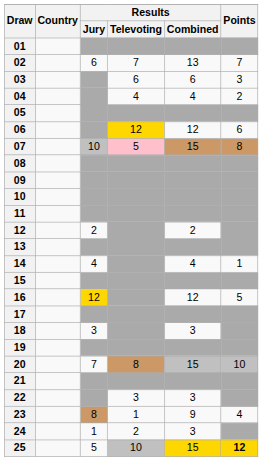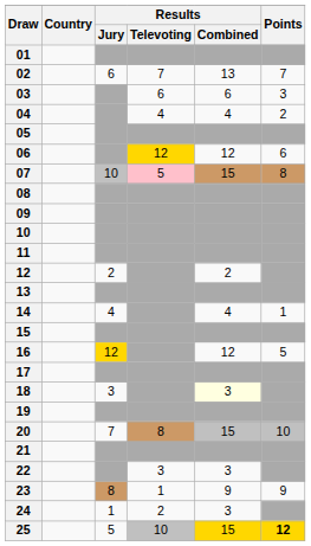18 | Results / Combined: no background -> lightyellow background
23 | Points: 4 -> 9
